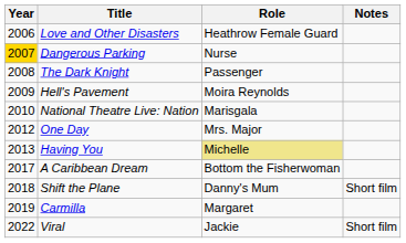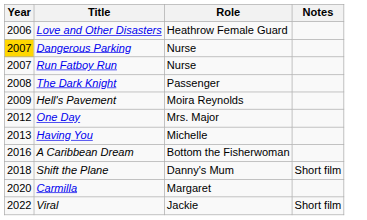+ row: 2007 | Run Fatboy Run | Nurse
- row: 2010 | National Theatre Live: Nation | Marisgala
Having You | Role: khaki background -> no background
A Caribbean Dream | Year: 2017 -> 2016
Carmilla | Year: 2019 -> 2020
